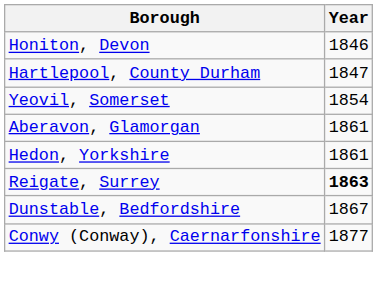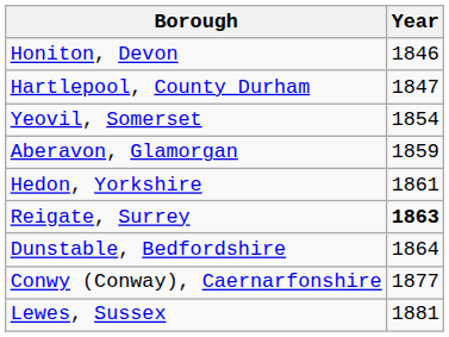Aberavon, Glamorgan | Year: 1861 -> 1859
Dunstable, Bedfordshire | Year: 1867 -> 1864
+ row: Lewes, Sussex | 1881
